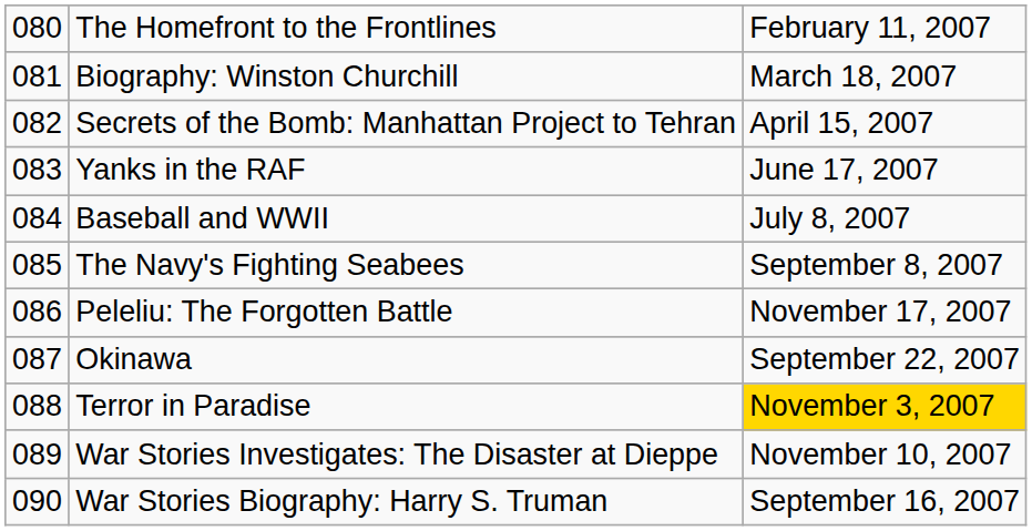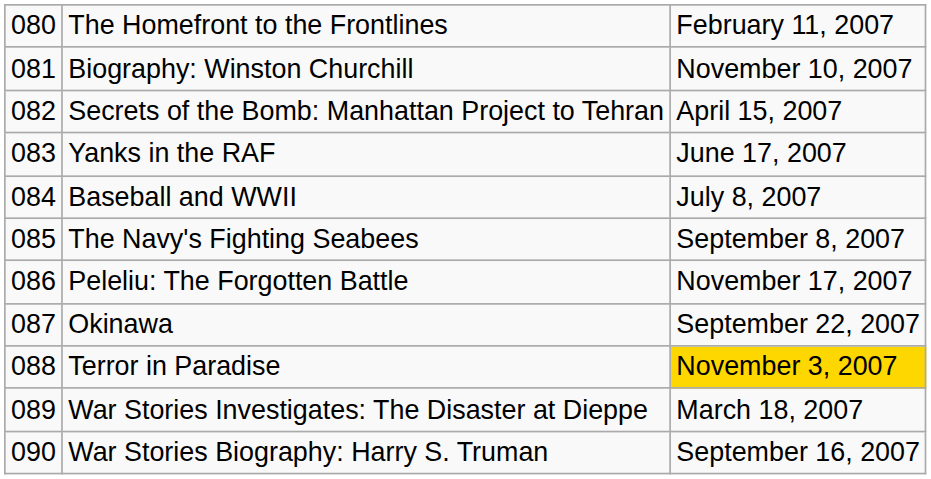Biography: Winston Churchill | column 3: March 18, 2007 -> November 10, 2007
War Stories Investigates: The Disaster at Dieppe | column 3: November 10, 2007 -> March 18, 2007
